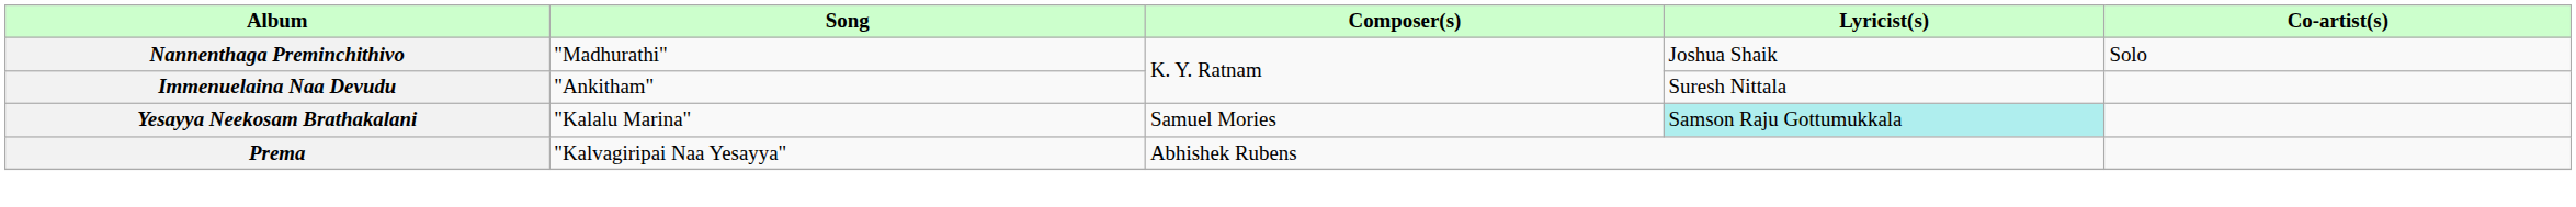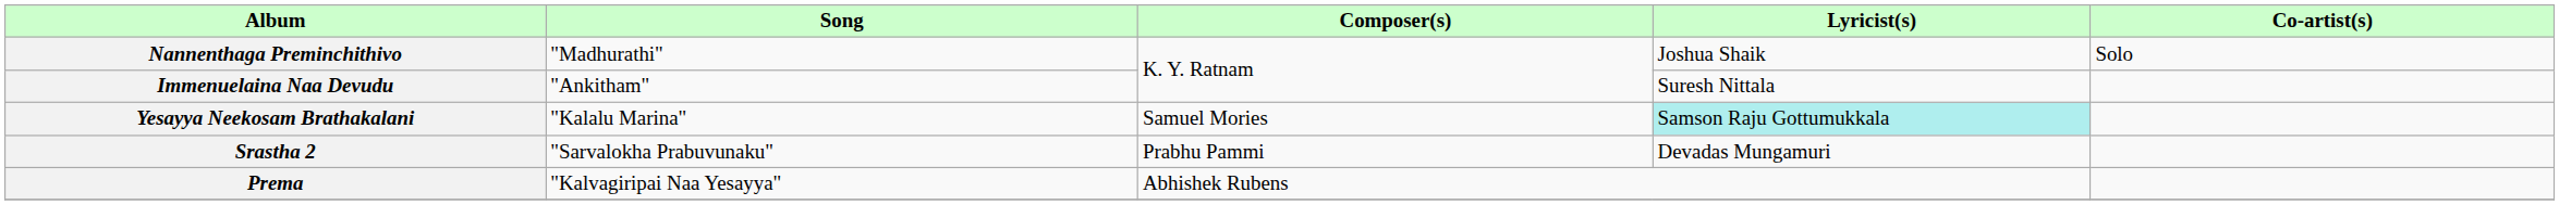+ row: Srastha 2 | "Sarvalokha Prabuvunaku" | Prabhu Pammi | Devadas Mungamuri
